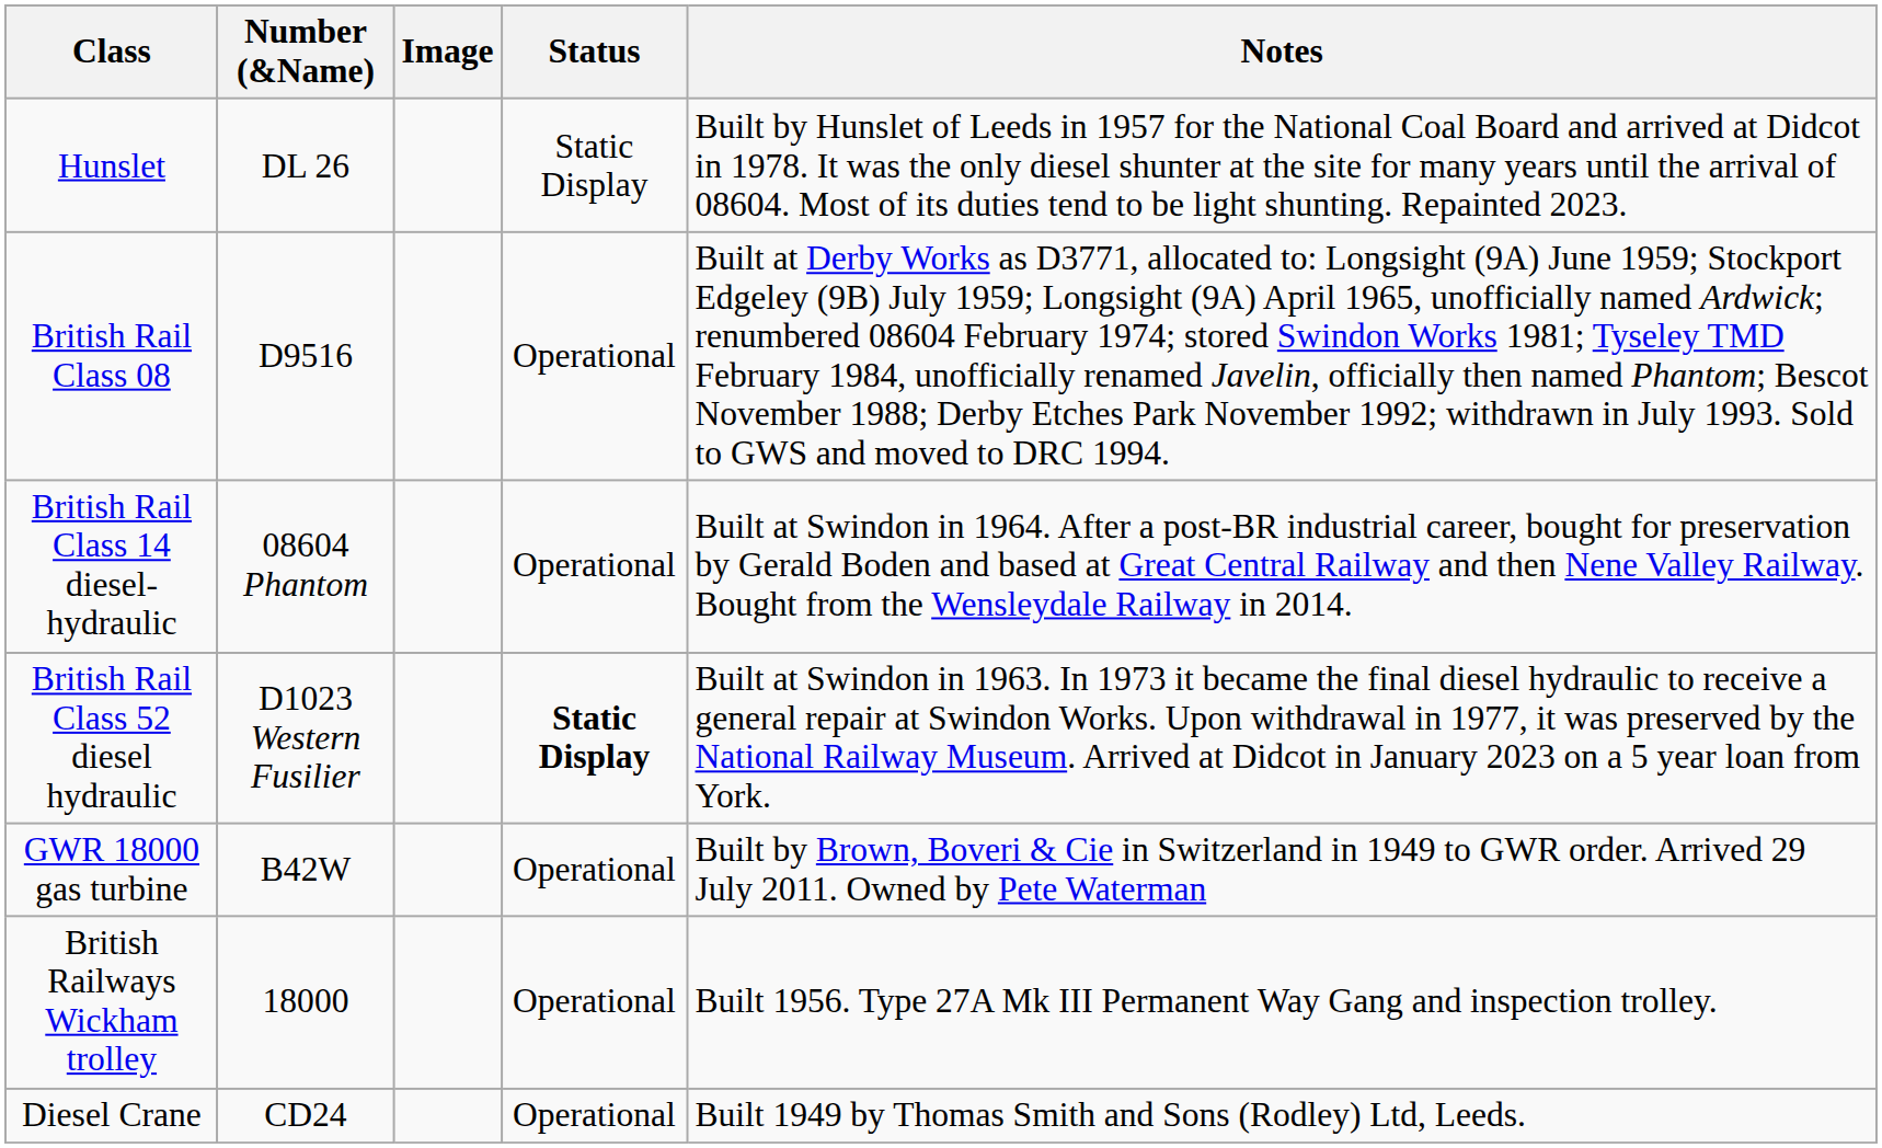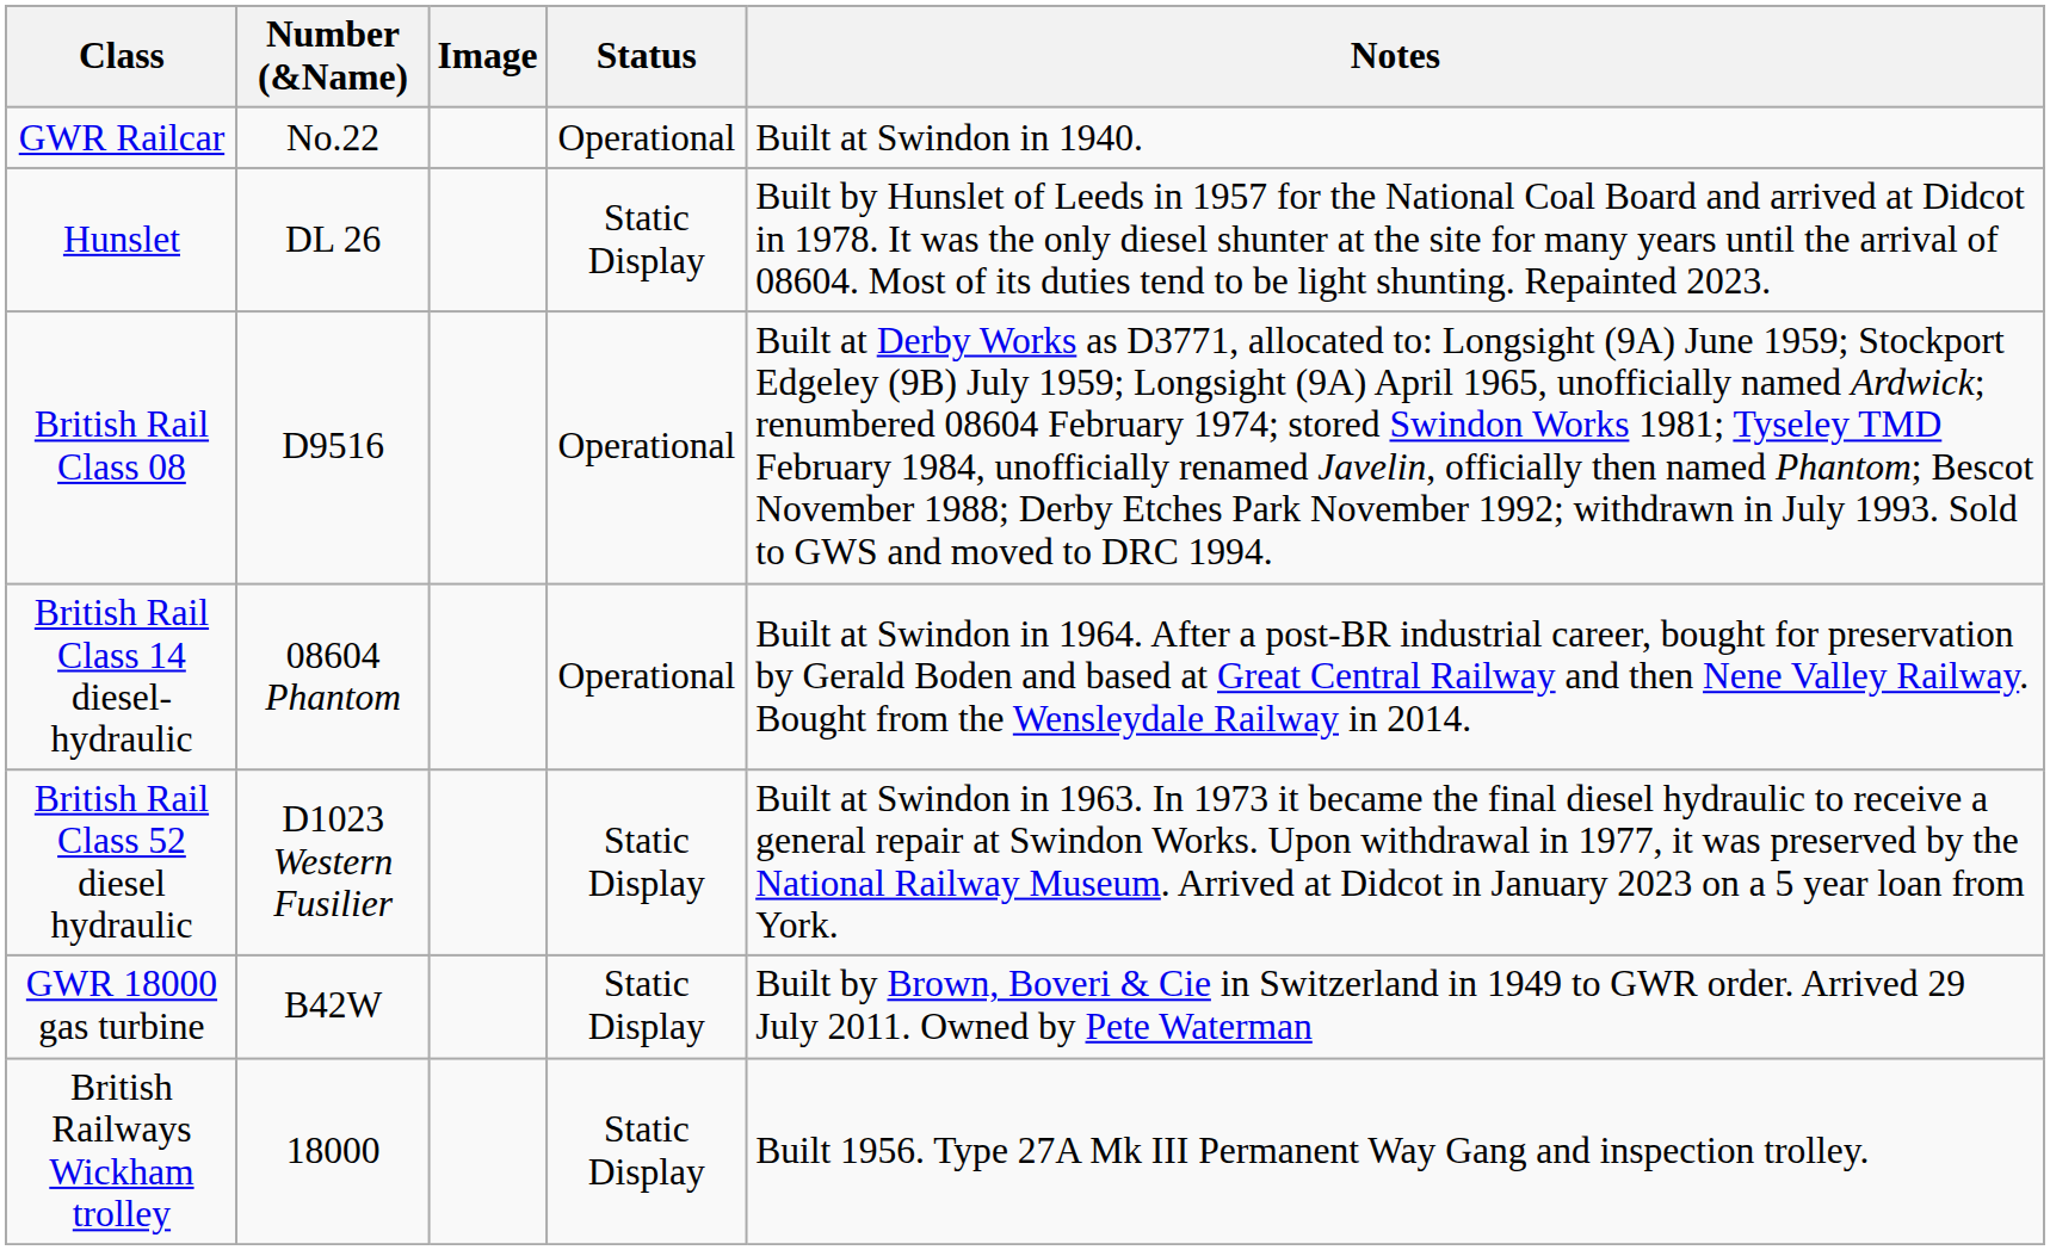+ row: GWR Railcar | No.22 | Operational | Built at Swindon in 1940.
British Rail Class 52 diesel hydraulic | Status: bold -> normal
GWR 18000 gas turbine | Status: Operational -> Static Display
British Railways Wickham trolley | Status: Operational -> Static Display
- row: Diesel Crane | CD24 | Operational | Built 1949 by Thomas Smith and Sons (Rodley) Ltd, Leeds.
